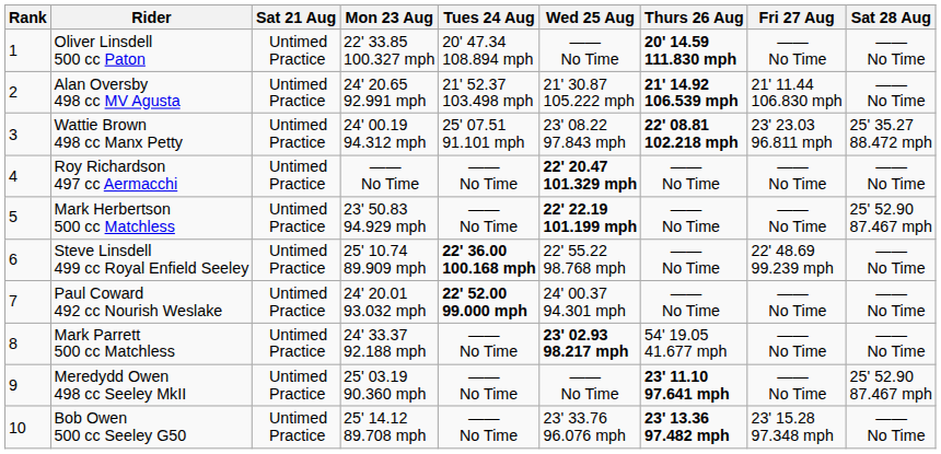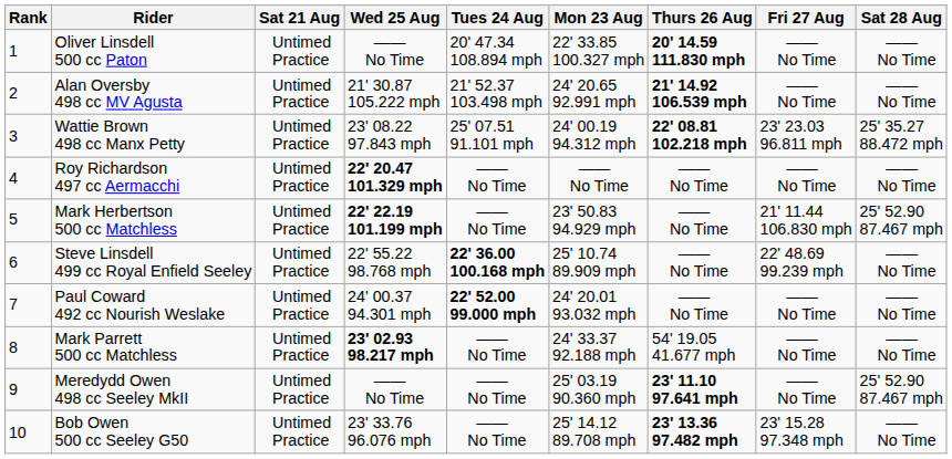columns swapped: Mon 23 Aug <-> Wed 25 Aug
Alan Oversby 498 cc MV Agusta | Fri 27 Aug: 21' 11.44 106.830 mph -> —— No Time
Mark Herbertson 500 cc Matchless | Fri 27 Aug: —— No Time -> 21' 11.44 106.830 mph
